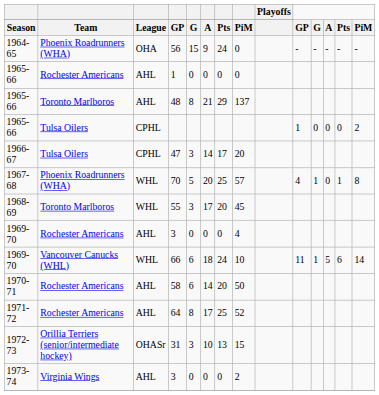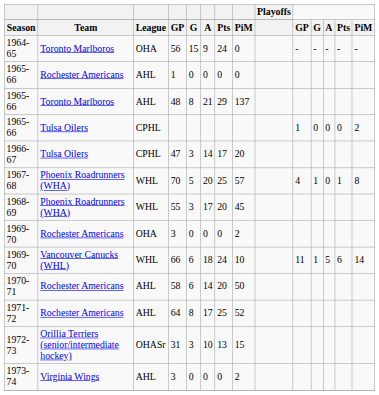56 | column 2: Phoenix Roadrunners (WHA) -> Toronto Marlboros
55 | column 2: Toronto Marlboros -> Phoenix Roadrunners (WHA)
1969-70 / 3 | column 3: AHL -> OHA
1969-70 / 3 | column 8: 4 -> 2
